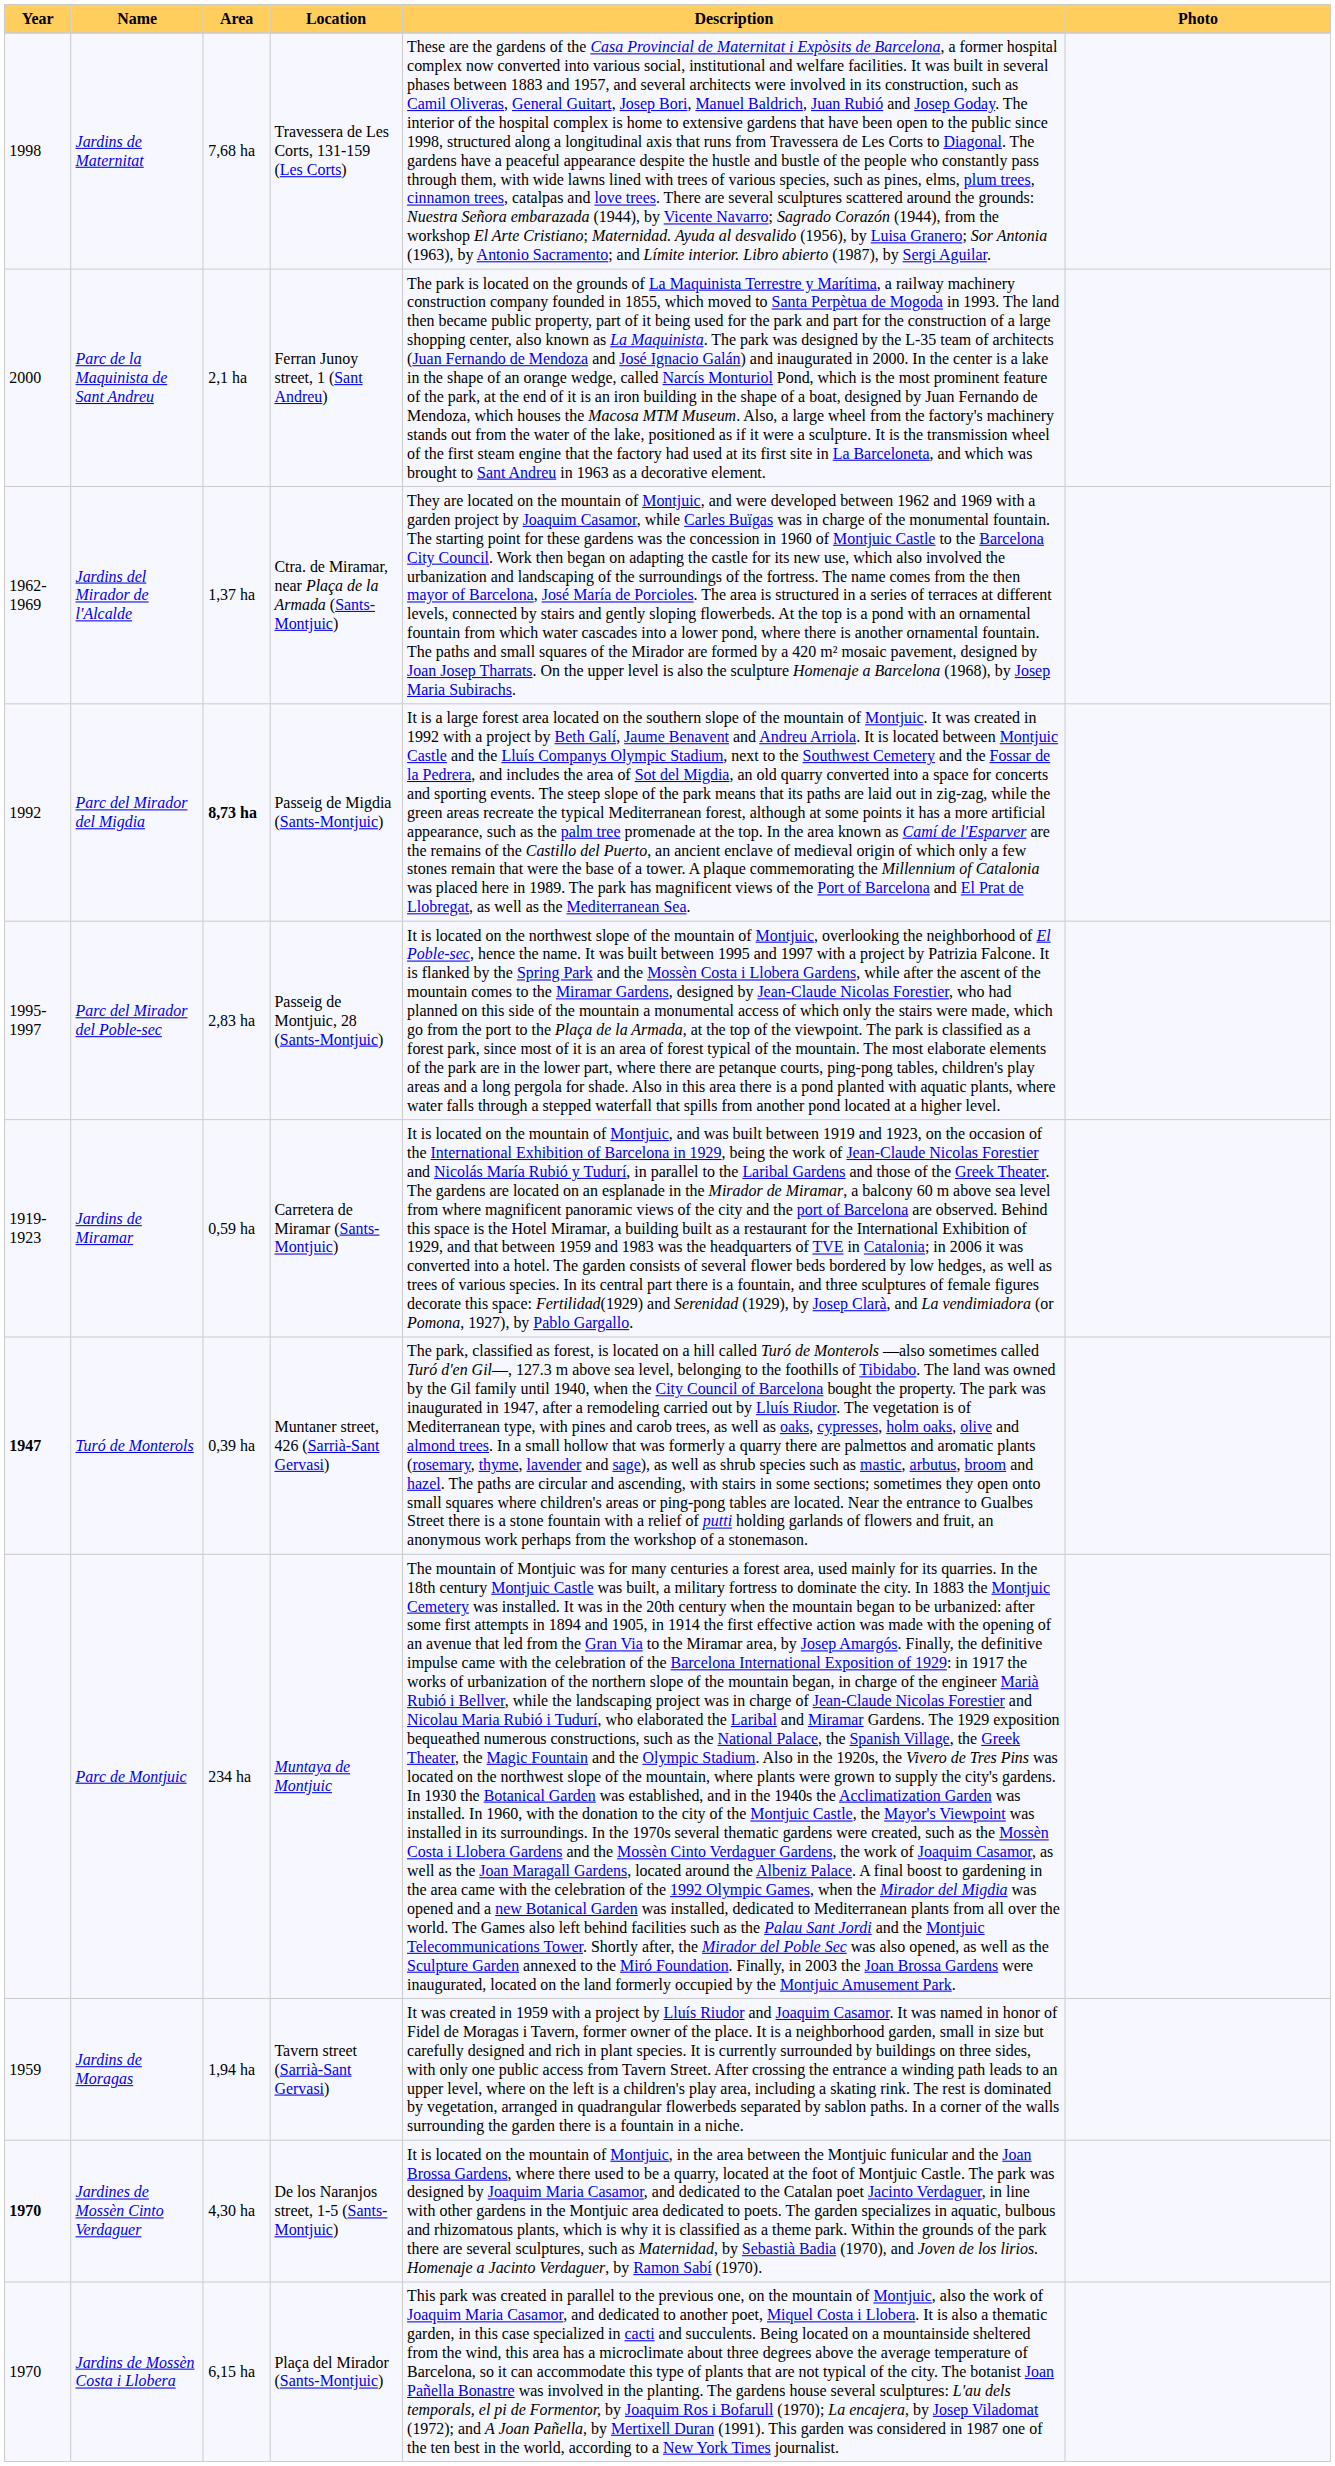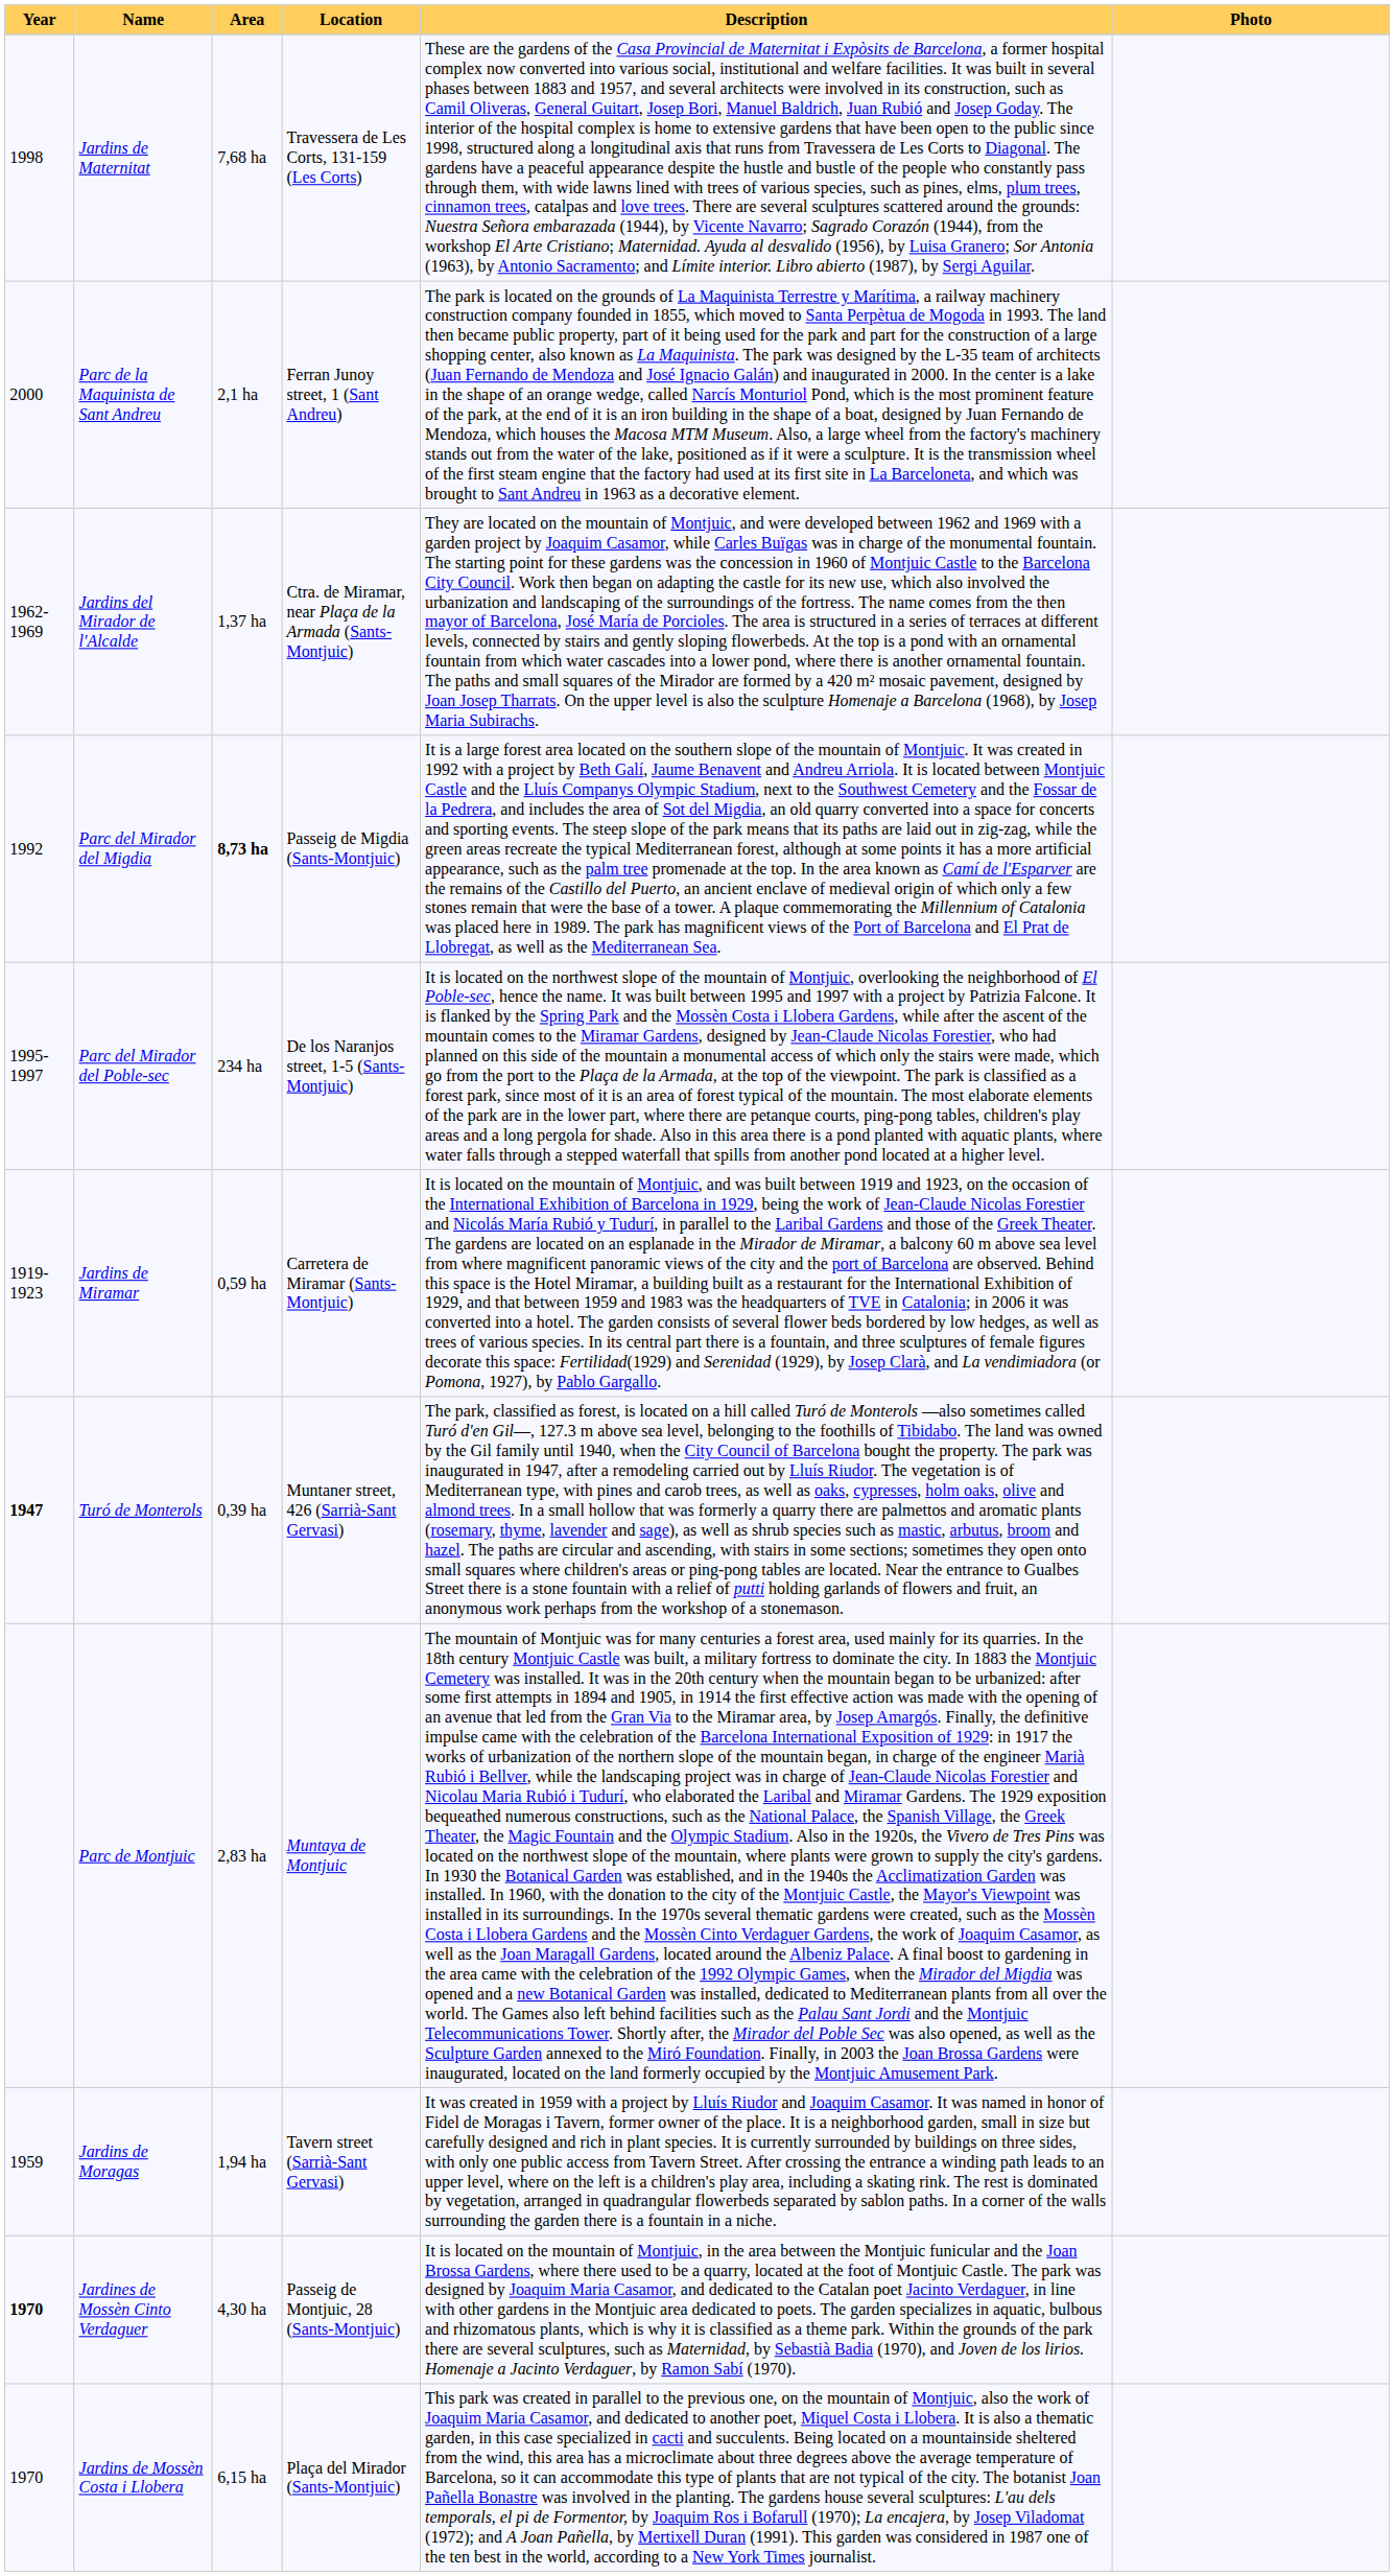Parc del Mirador del Poble-sec | Area: 2,83 ha -> 234 ha
Parc del Mirador del Poble-sec | Location: Passeig de Montjuic, 28 (Sants-Montjuic) -> De los Naranjos street, 1-5 (Sants-Montjuic)
Parc de Montjuic | Area: 234 ha -> 2,83 ha
Jardines de Mossèn Cinto Verdaguer | Location: De los Naranjos street, 1-5 (Sants-Montjuic) -> Passeig de Montjuic, 28 (Sants-Montjuic)
